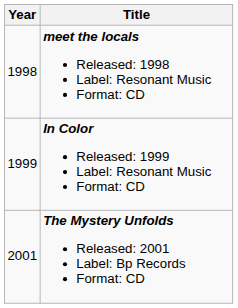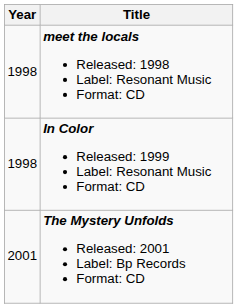In Color Released: 1999 Label: Resonant Music Format: CD | Year: 1999 -> 1998
